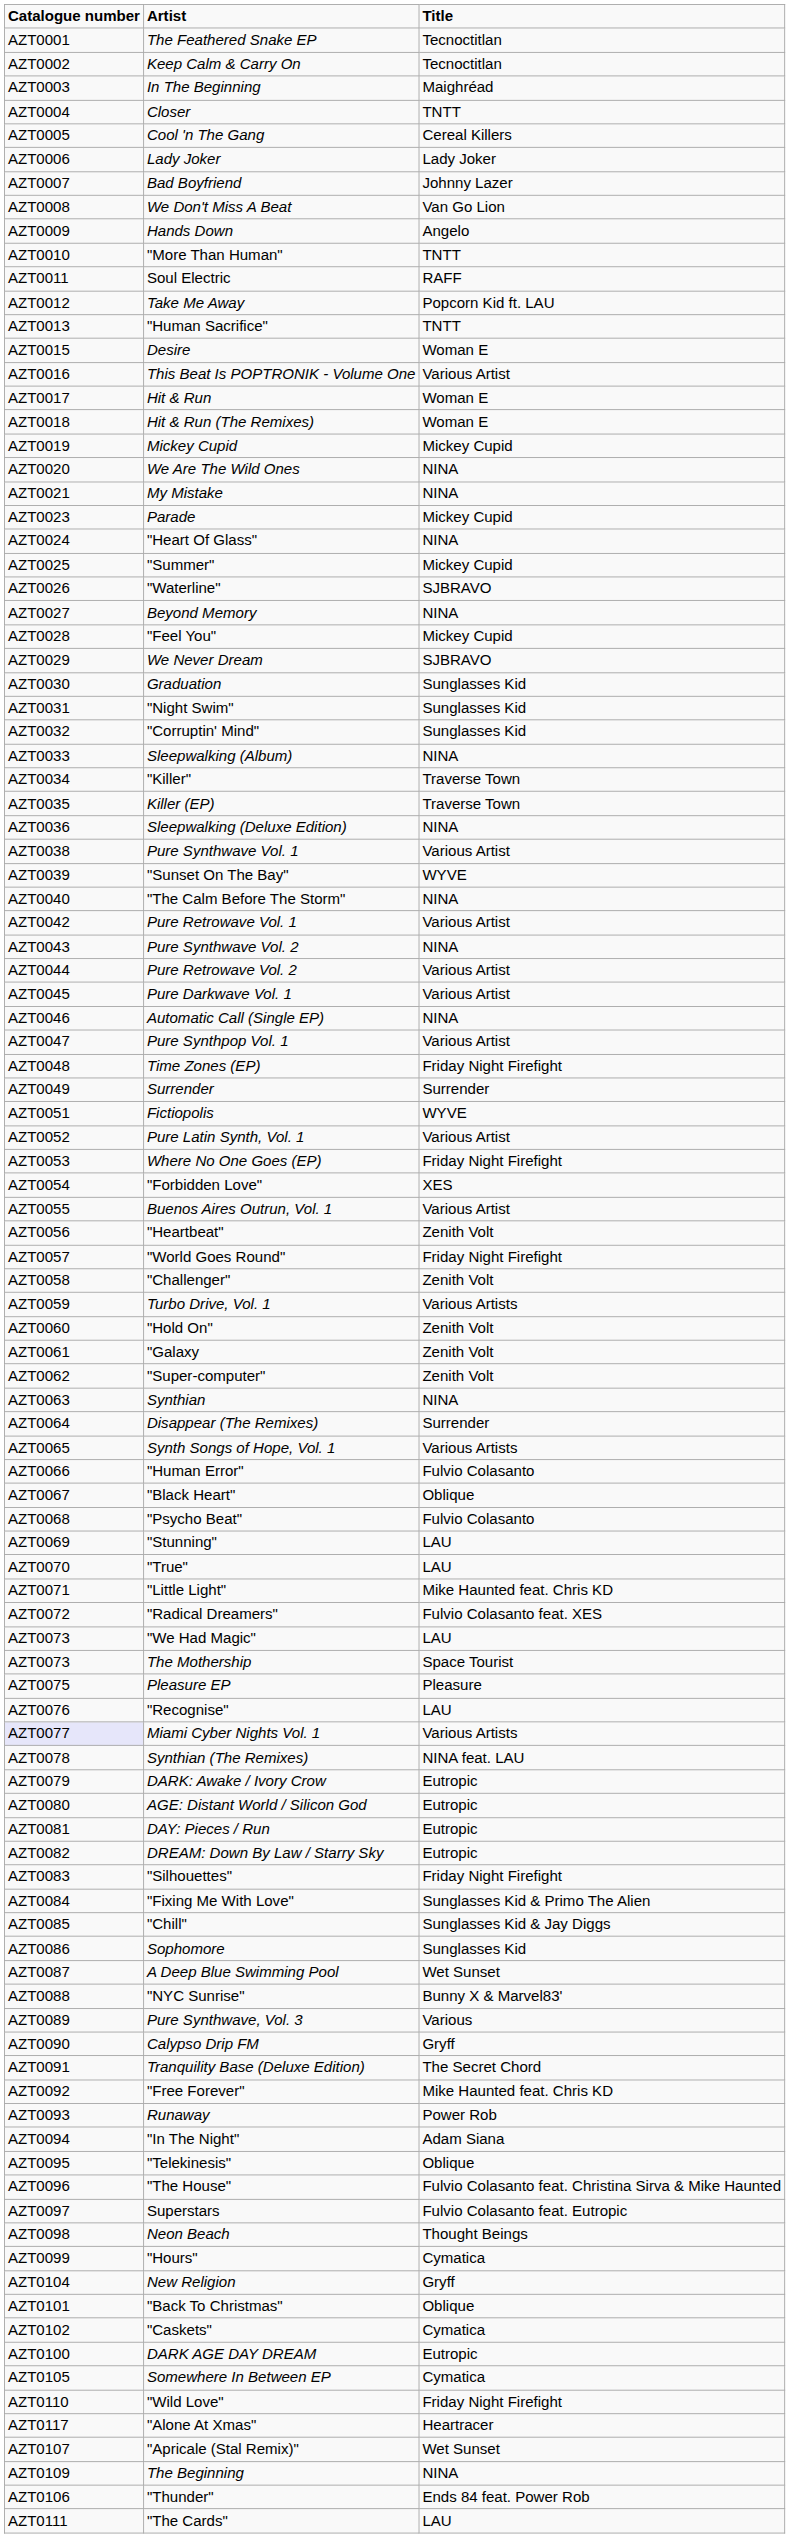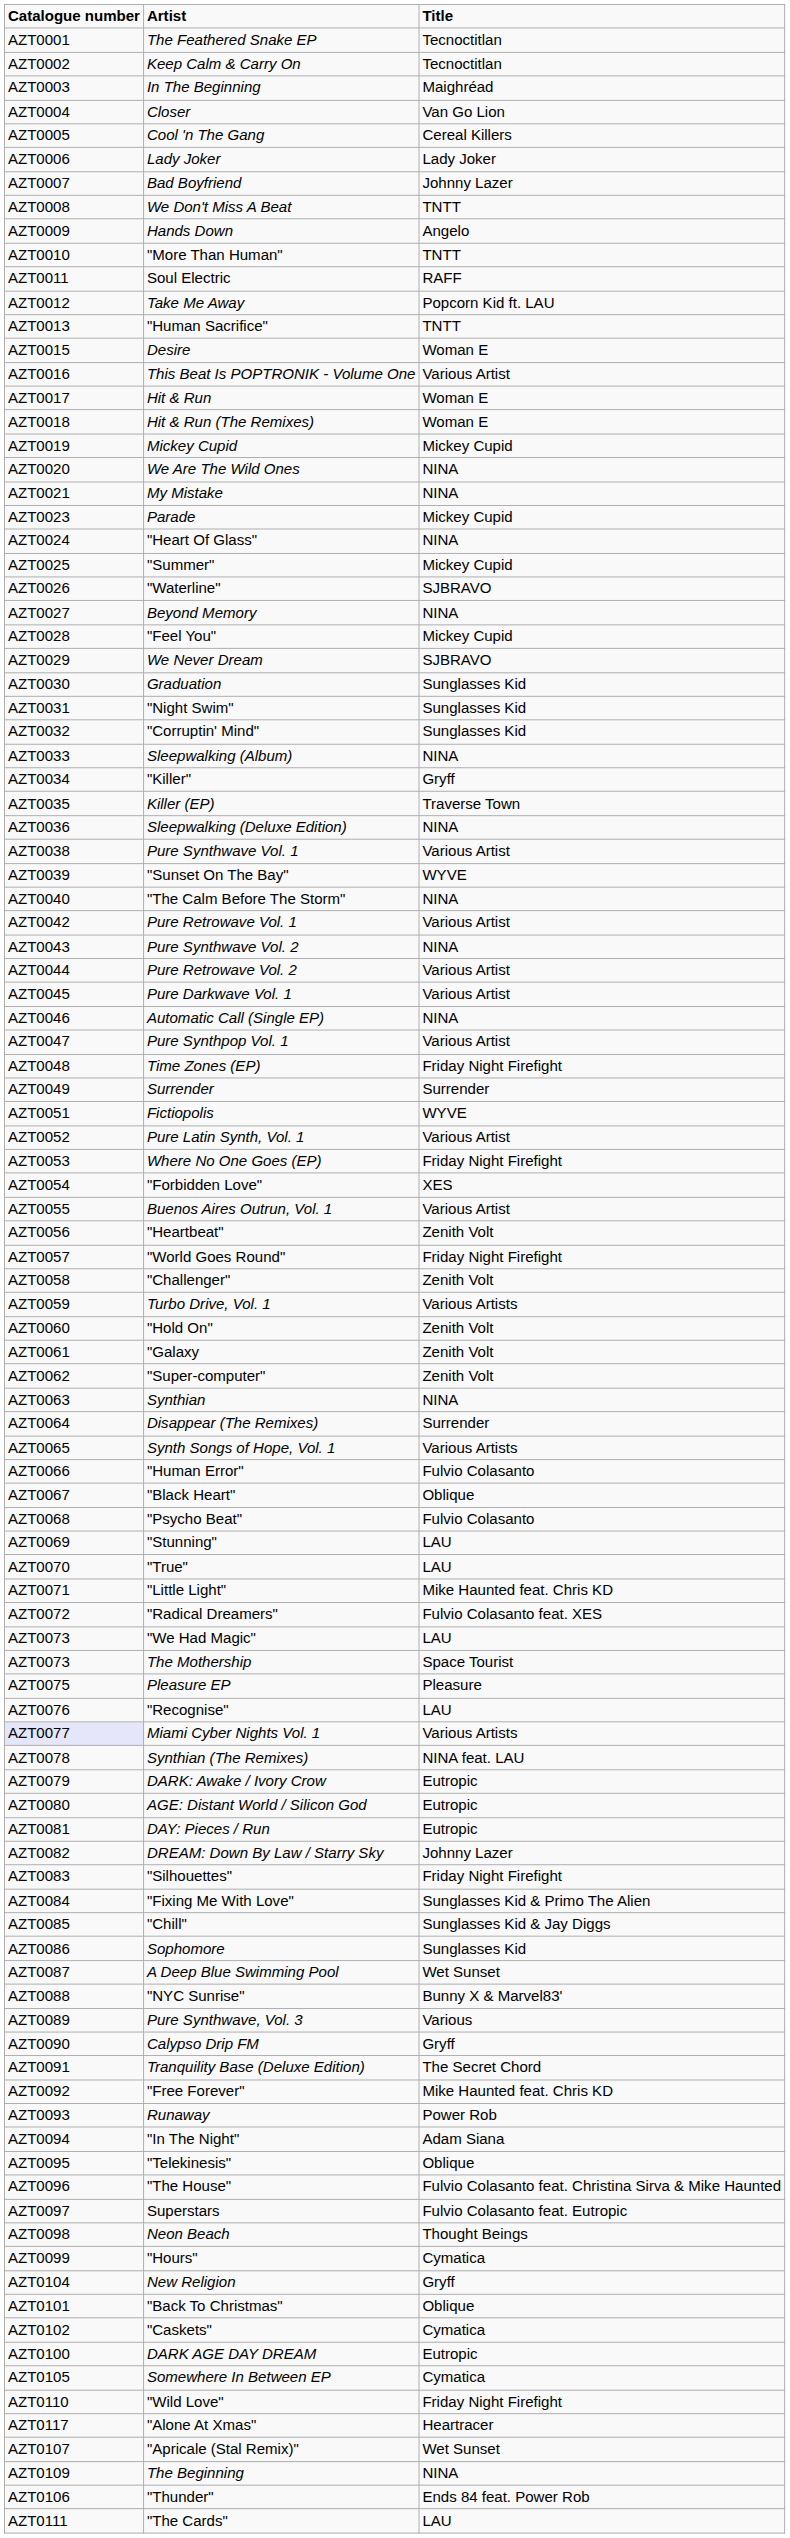Closer | Title: TNTT -> Van Go Lion
We Don't Miss A Beat | Title: Van Go Lion -> TNTT
"Killer" | Title: Traverse Town -> Gryff
DREAM: Down By Law / Starry Sky | Title: Eutropic -> Johnny Lazer
